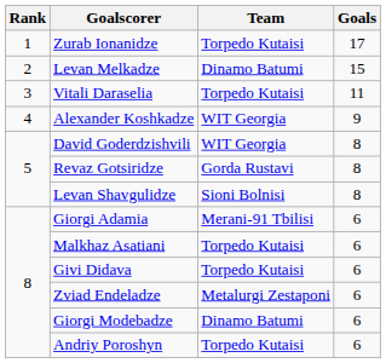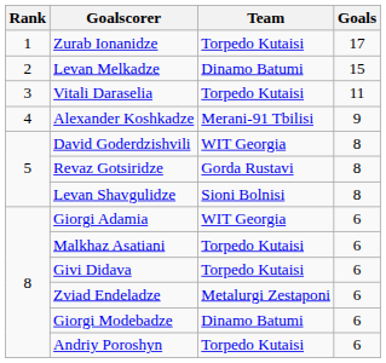Alexander Koshkadze | Team: WIT Georgia -> Merani-91 Tbilisi
Giorgi Adamia | Team: Merani-91 Tbilisi -> WIT Georgia
